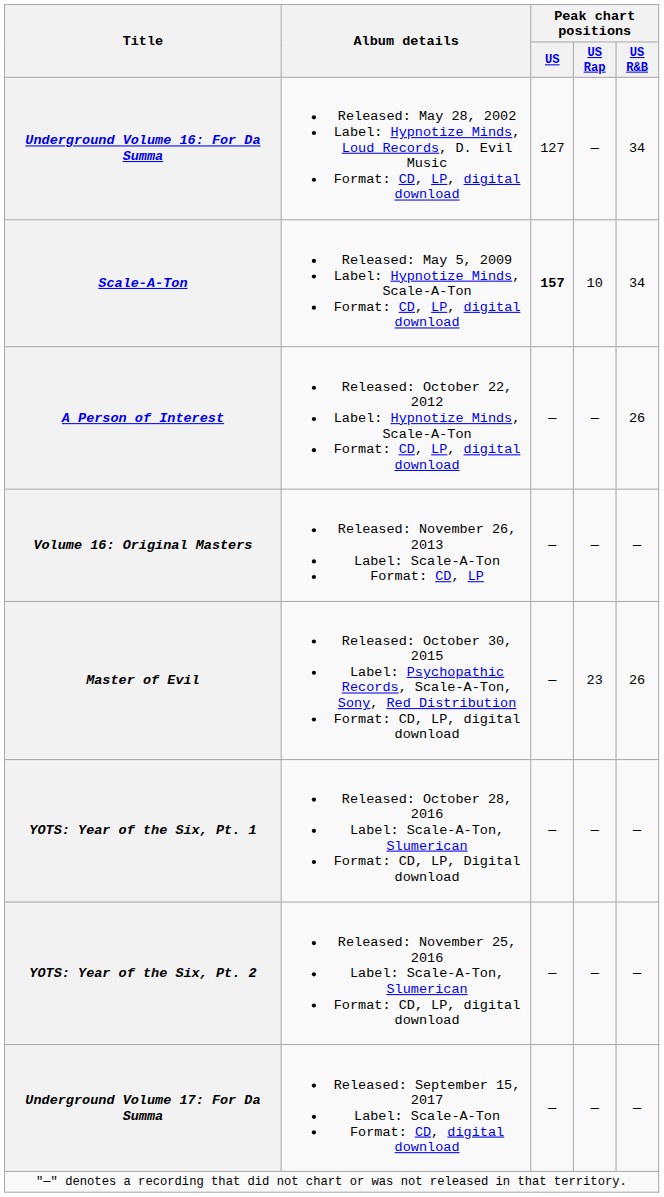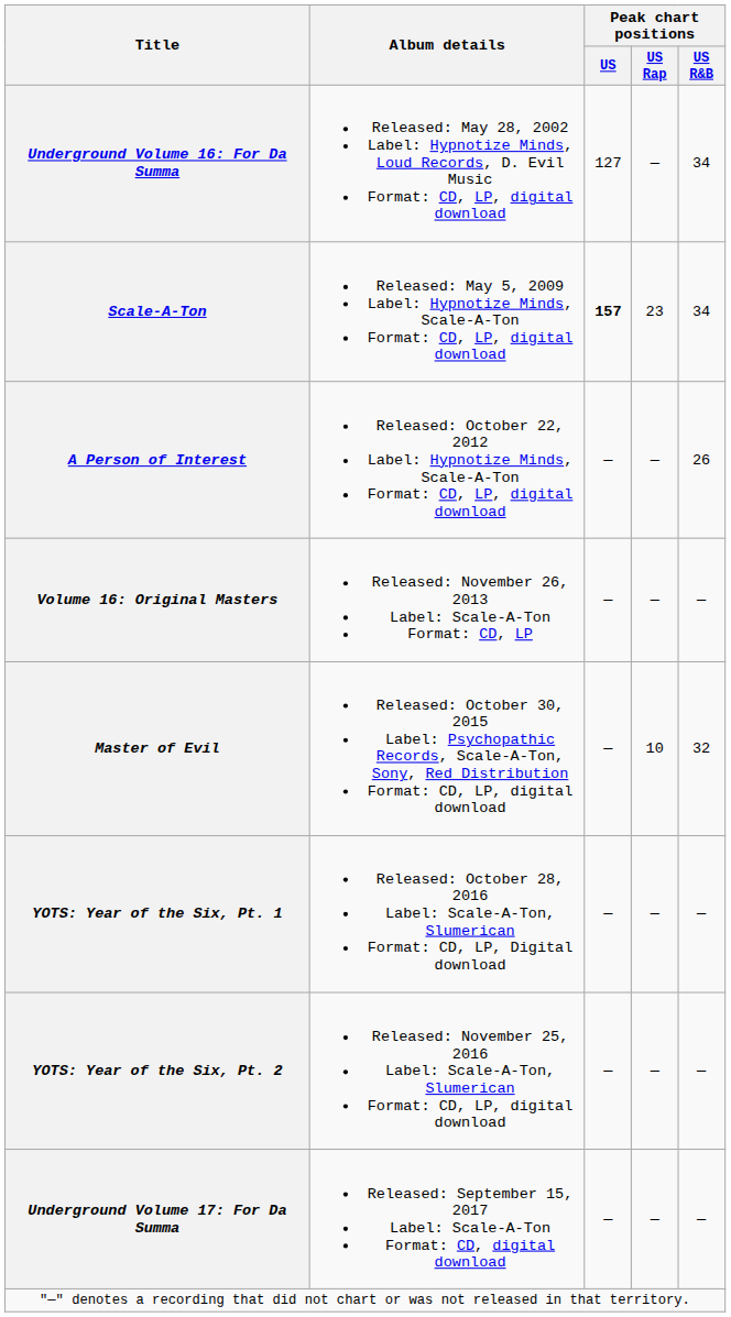Scale-A-Ton | Peak chart positions / US Rap: 10 -> 23
Master of Evil | Peak chart positions / US Rap: 23 -> 10
Master of Evil | Peak chart positions / US R&B: 26 -> 32
